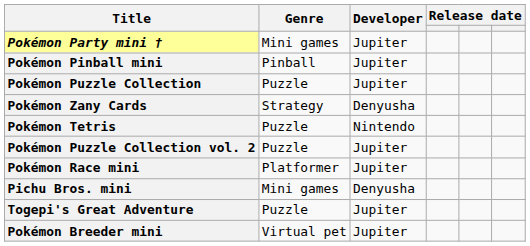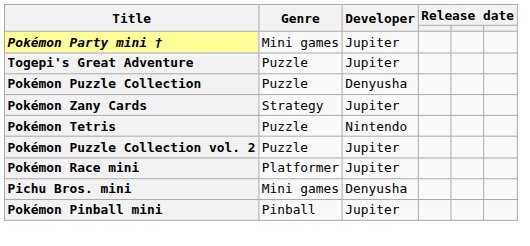rows swapped: Pokémon Pinball mini <-> Togepi's Great Adventure
Pokémon Puzzle Collection | Developer: Jupiter -> Denyusha
Pokémon Zany Cards | Developer: Denyusha -> Jupiter
- row: Pokémon Breeder mini | Virtual pet | Jupiter
